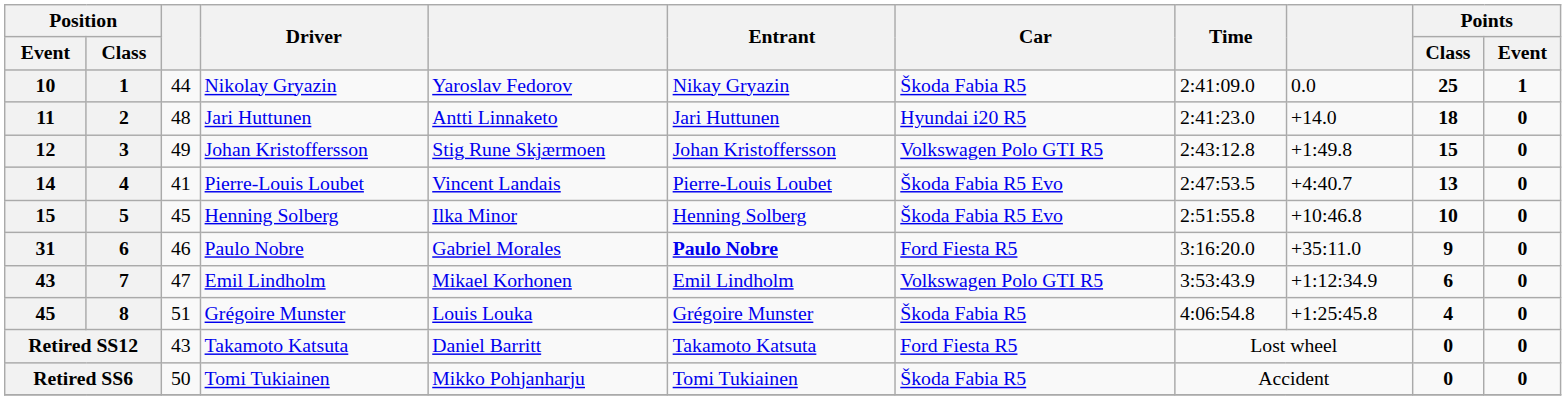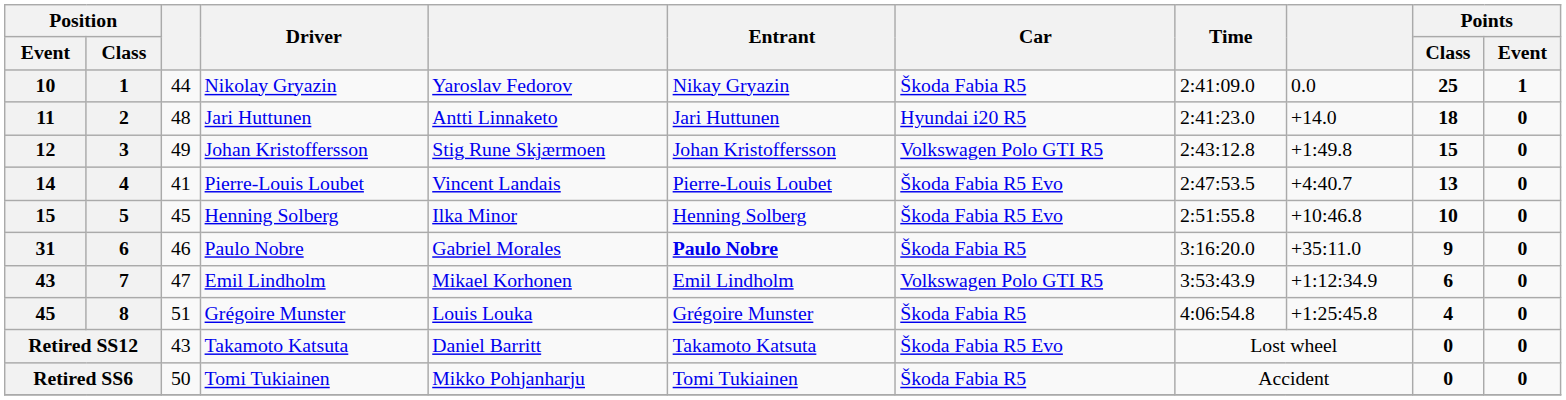31 | Car: Ford Fiesta R5 -> Škoda Fabia R5
Retired SS12 | Car: Ford Fiesta R5 -> Škoda Fabia R5 Evo
